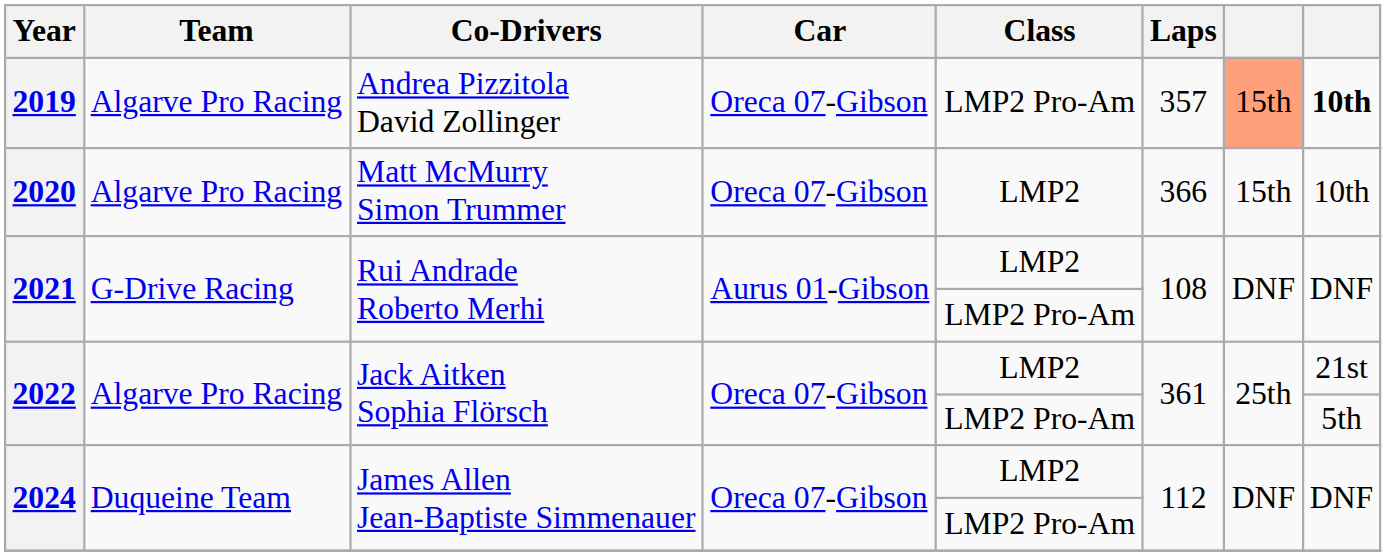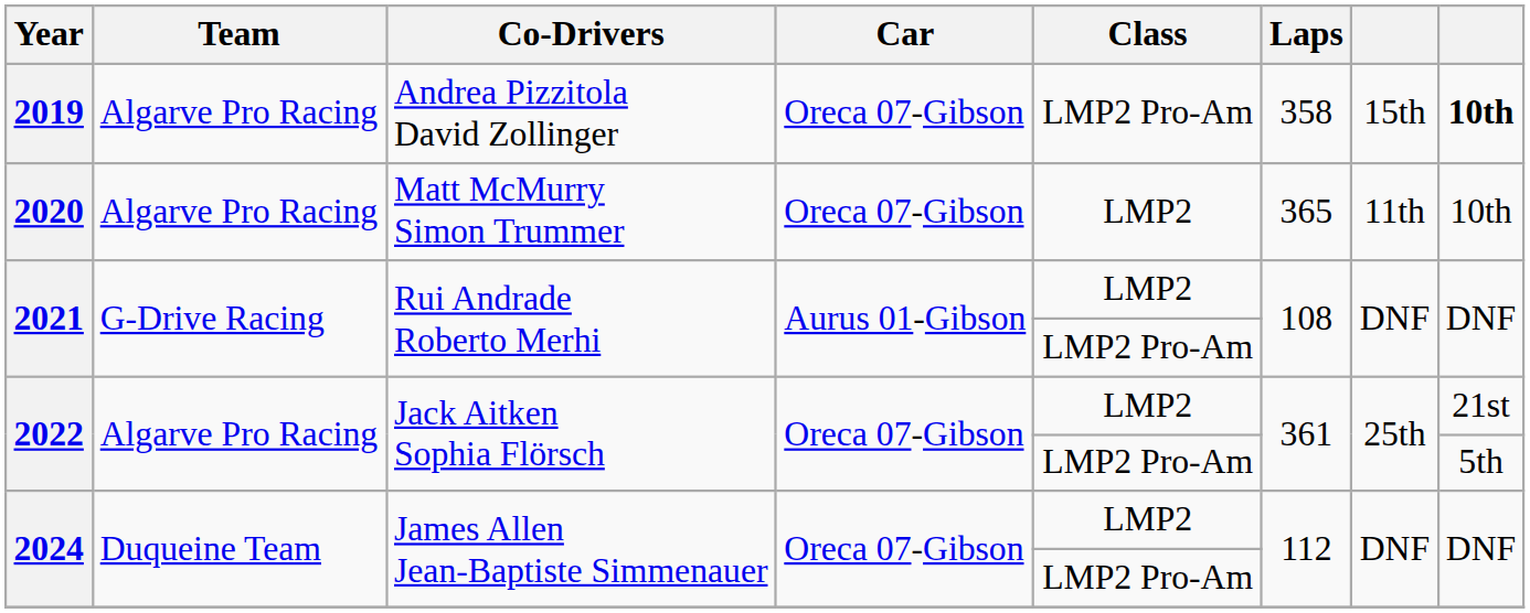2019 | Laps: 357 -> 358
2019 | column 7: lightsalmon background -> no background
2020 | Laps: 366 -> 365
2020 | column 7: 15th -> 11th
